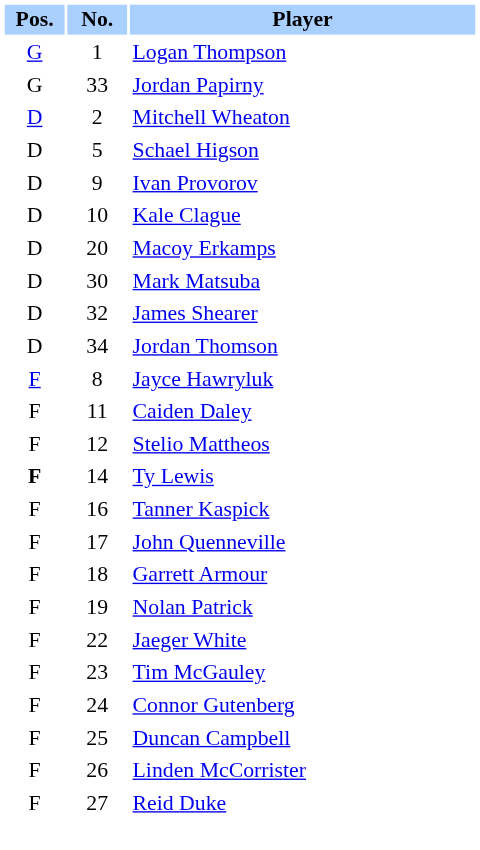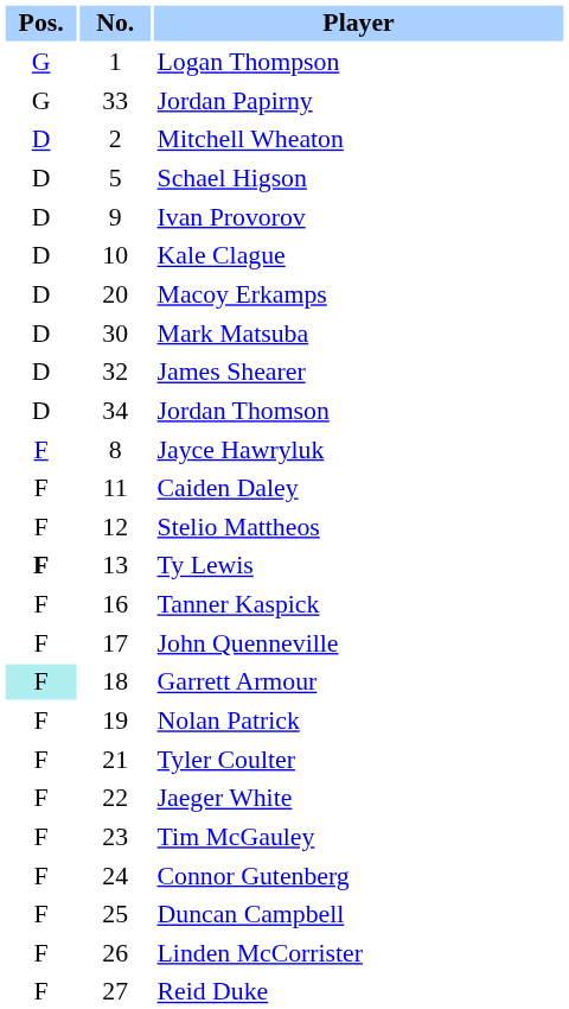Ty Lewis | No.: 14 -> 13
Garrett Armour | Pos.: no background -> paleturquoise background
+ row: F | 21 | Tyler Coulter
